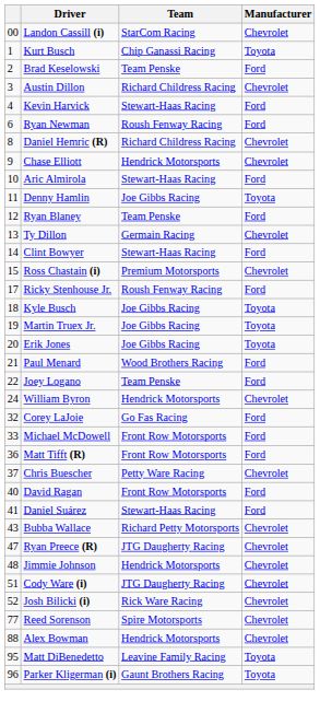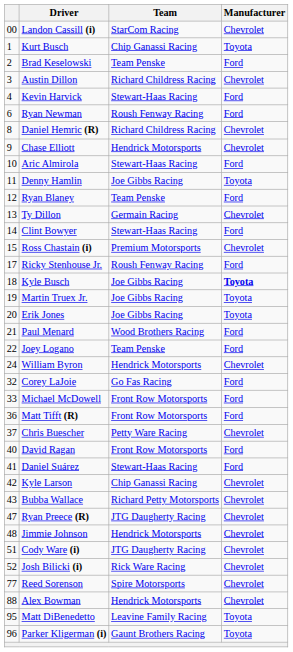Kyle Busch | Manufacturer: normal -> bold
+ row: 42 | Kyle Larson | Chip Ganassi Racing | Chevrolet
